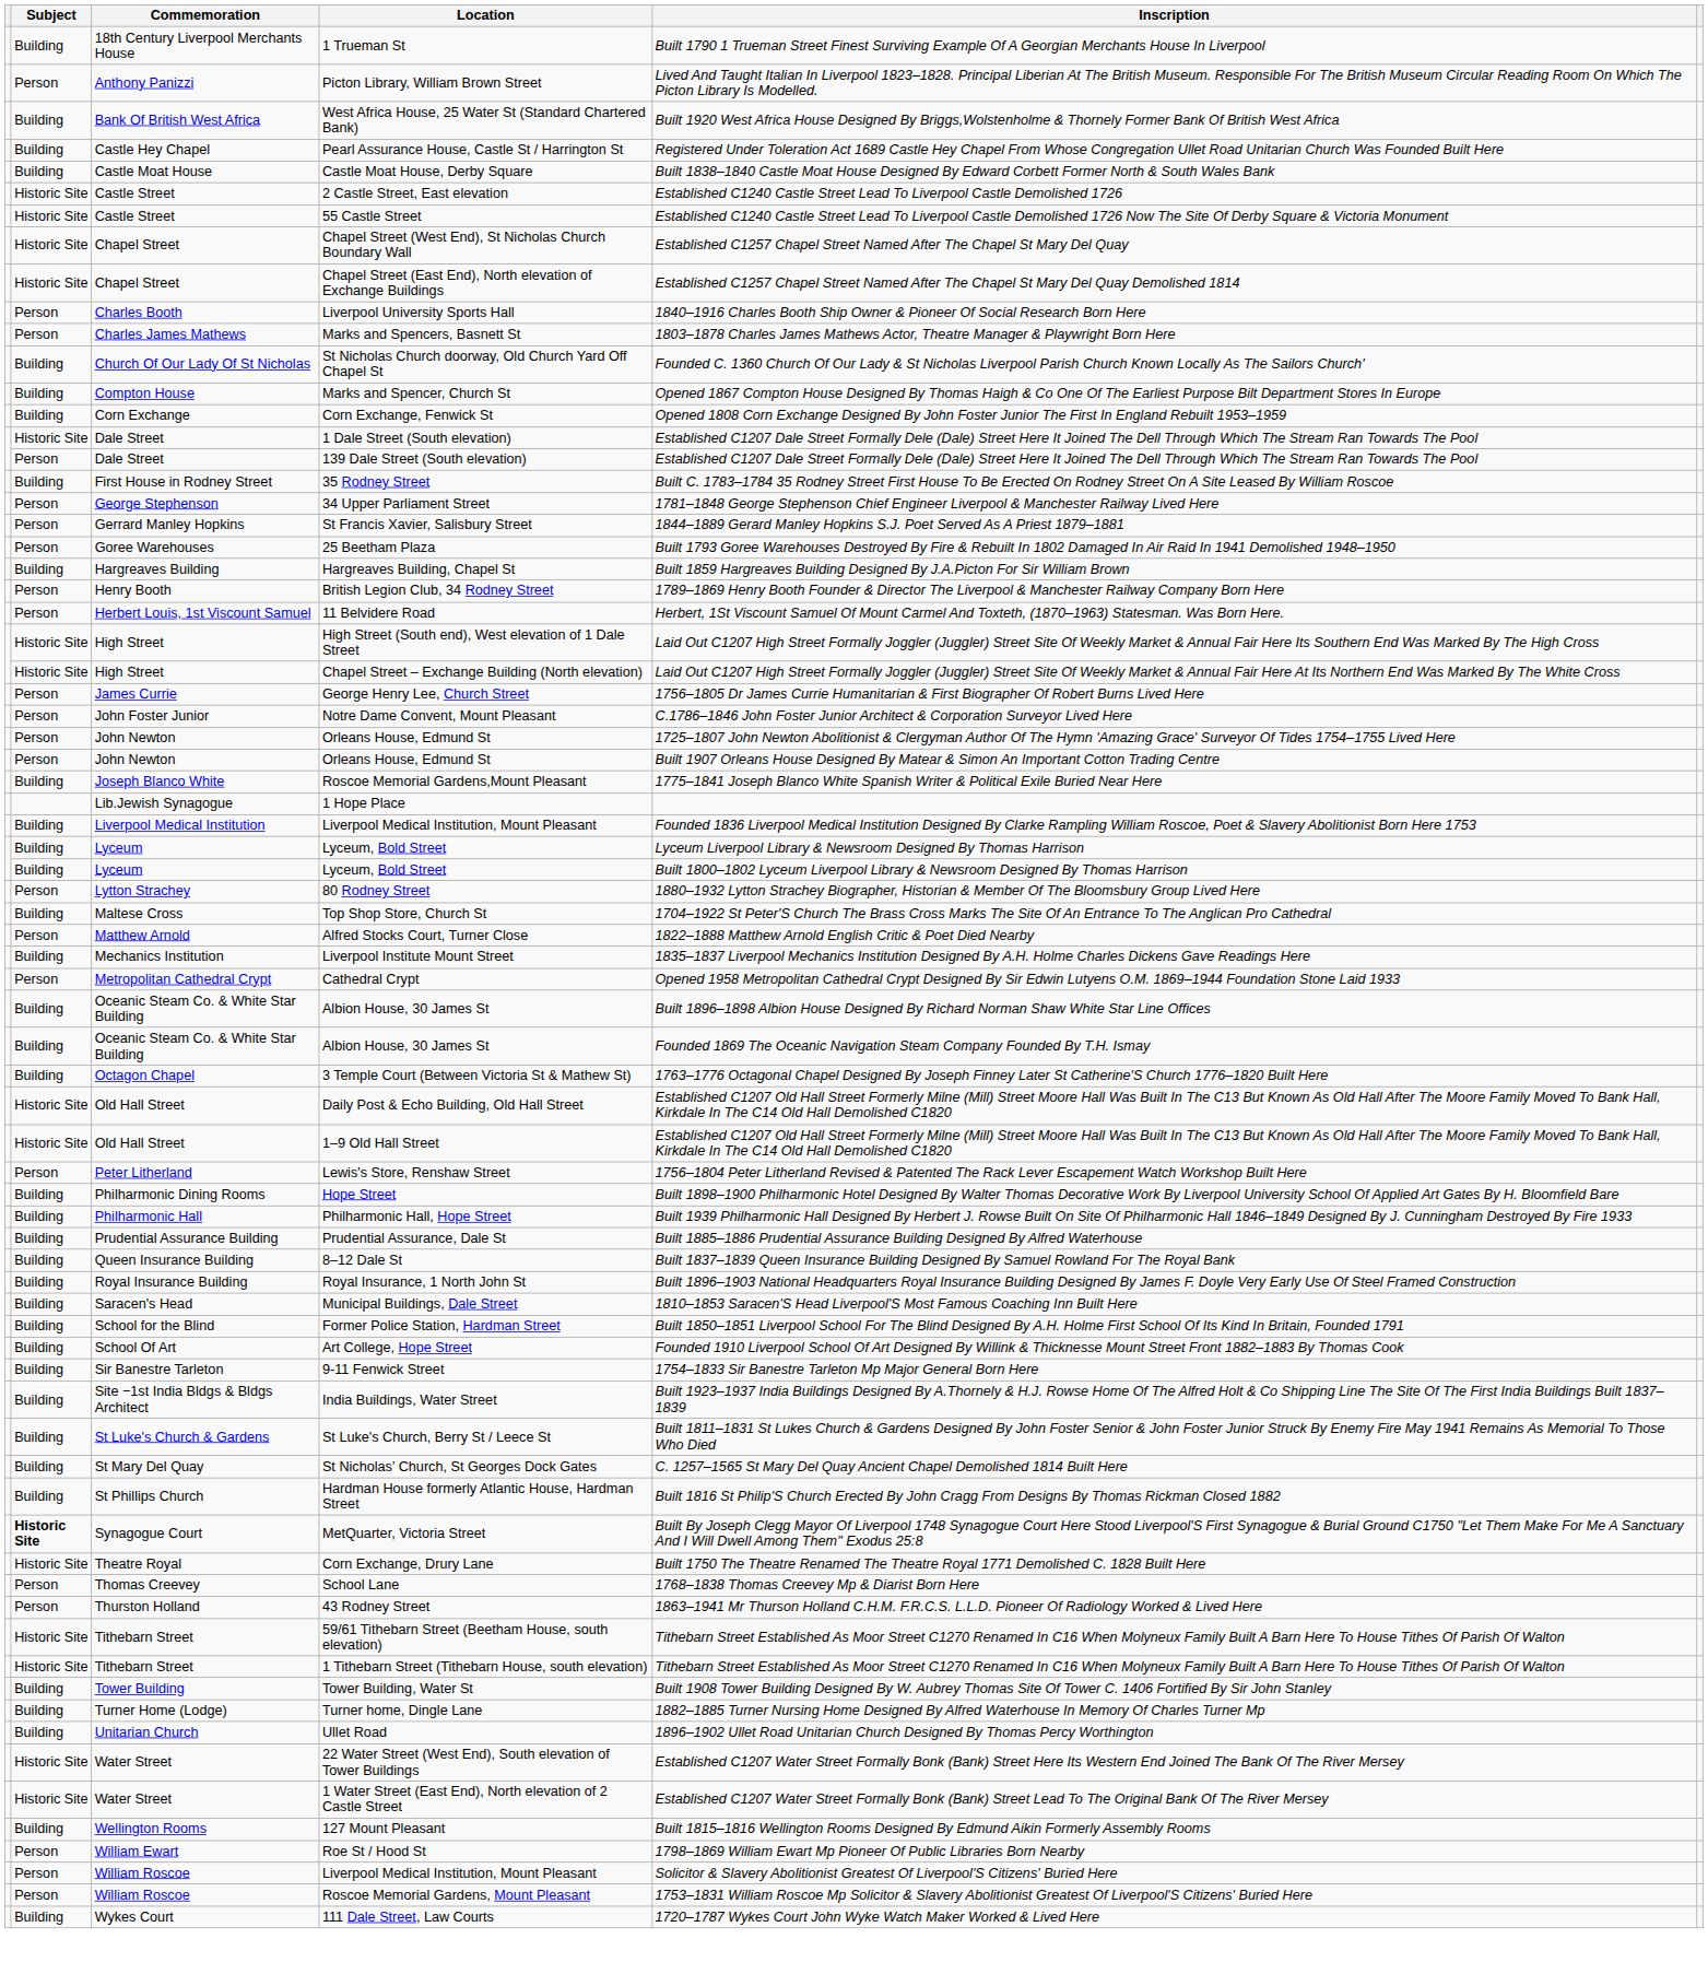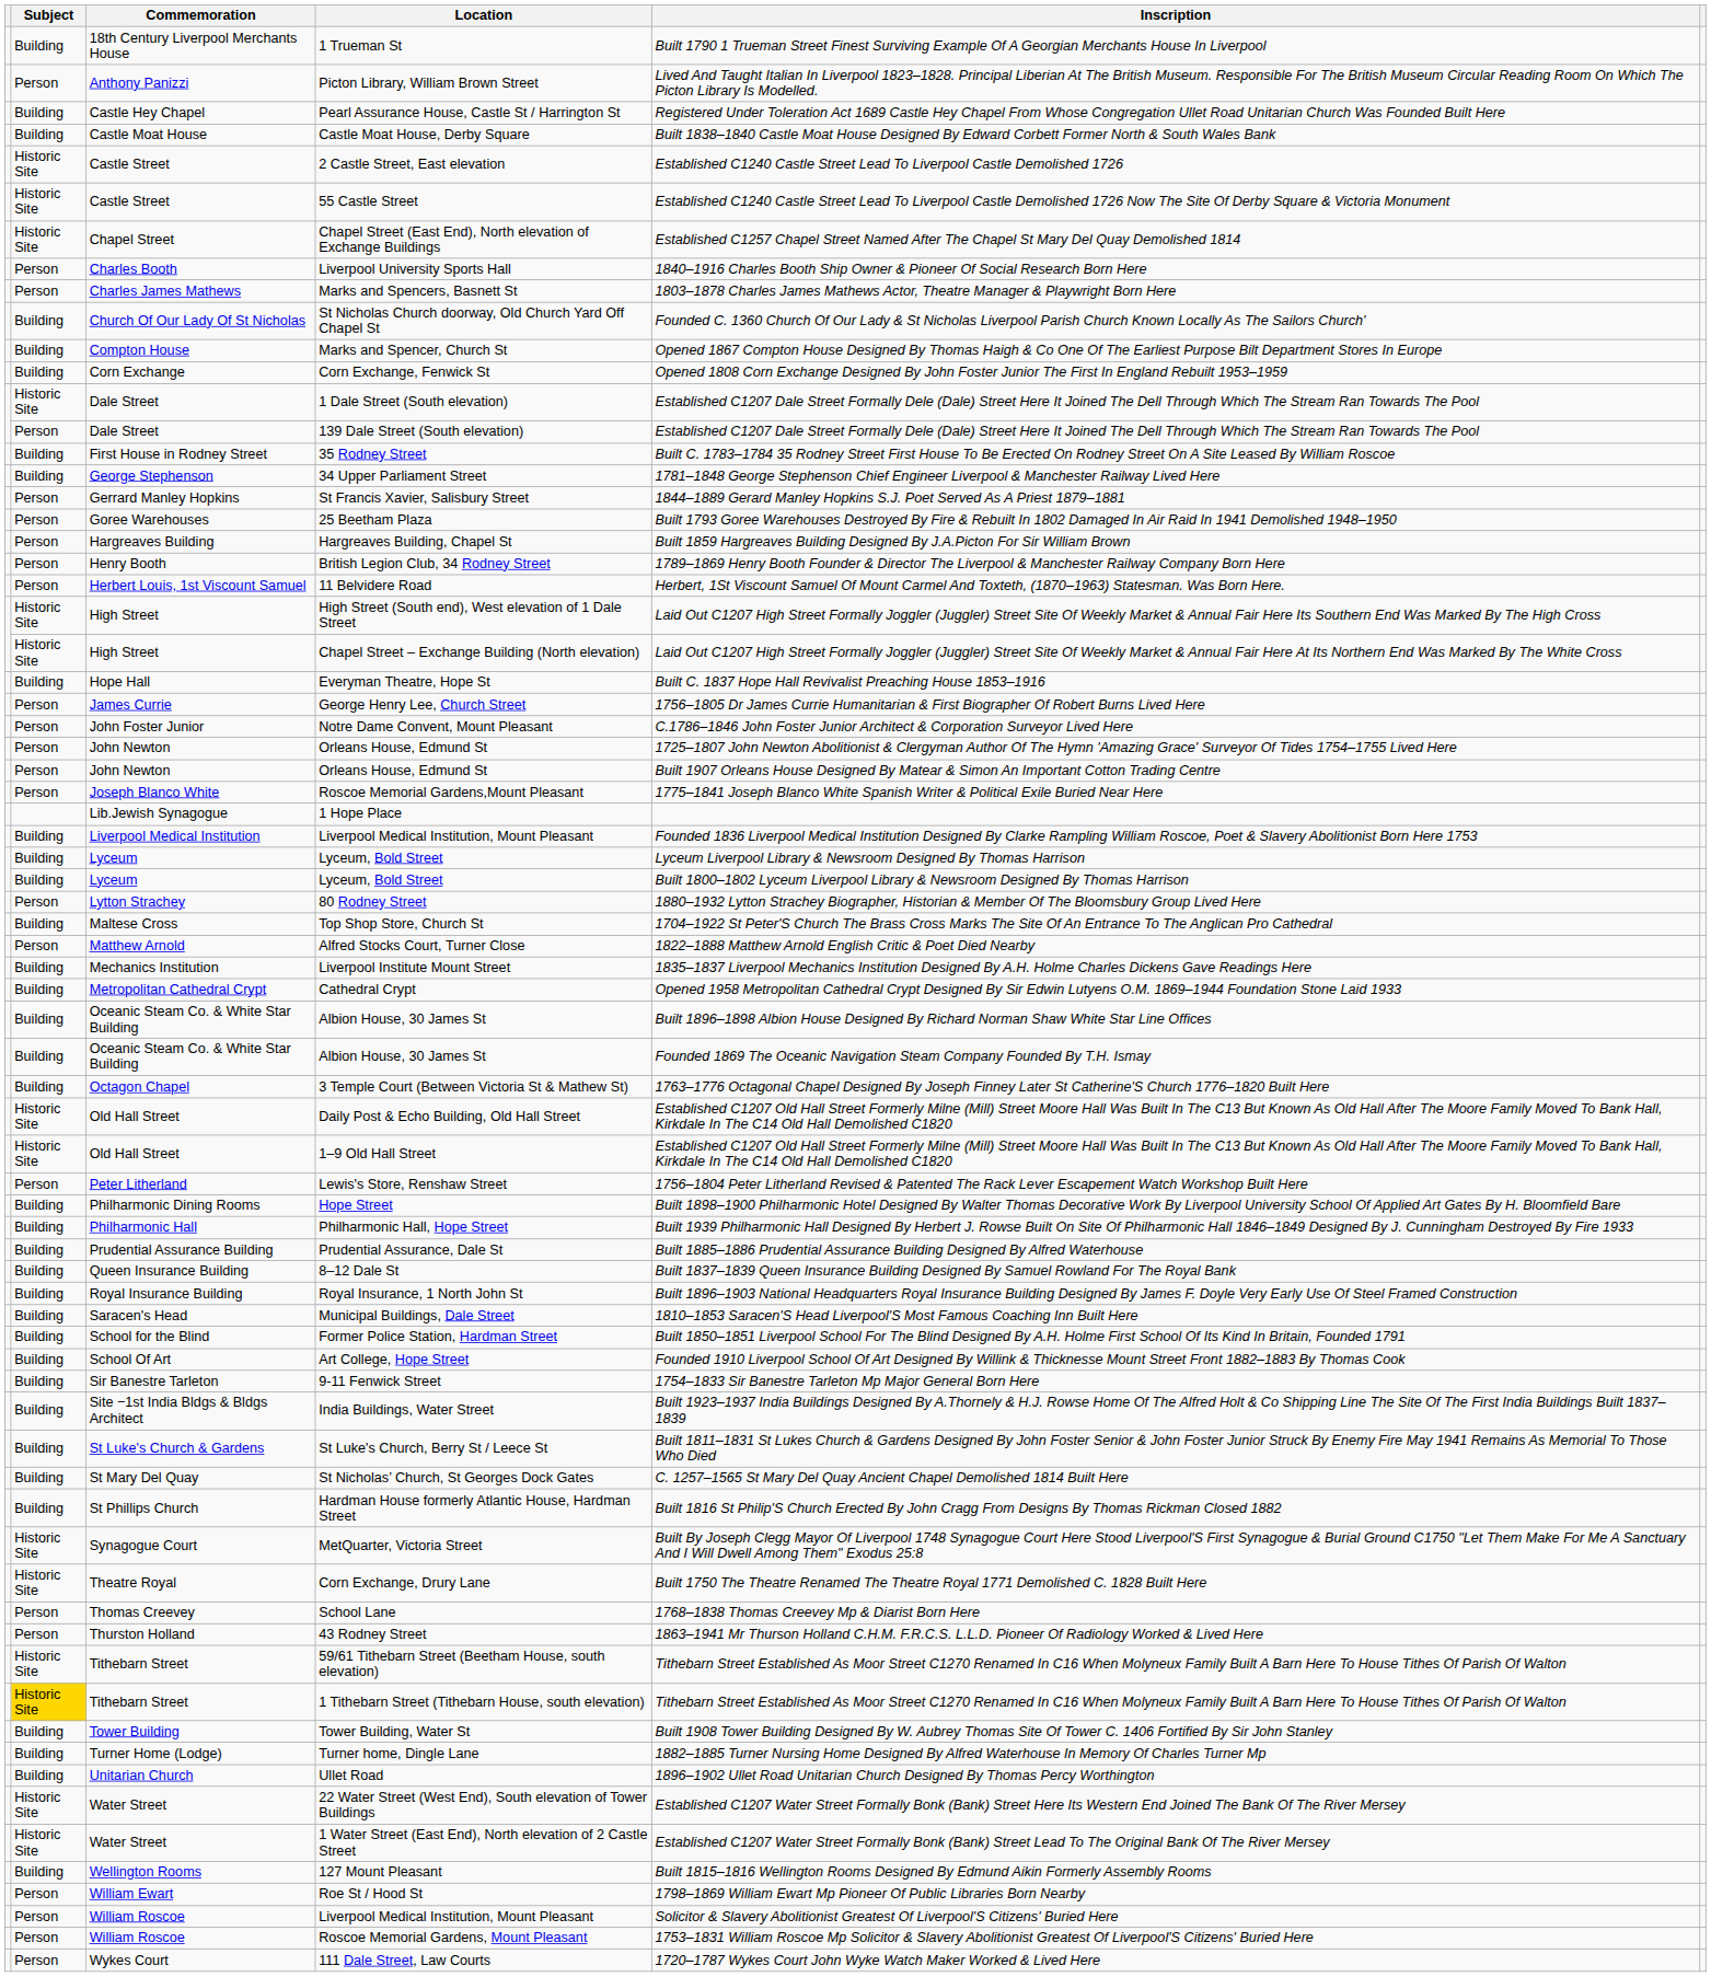- row: Building | Bank Of British West Africa | West Africa House, 25 Water St (Standard Chartered Bank) | Built 1920 West Africa House Designed By Briggs,Wolstenholme & Thornely Former Bank Of British West Africa
- row: Historic Site | Chapel Street | Chapel Street (West End), St Nicholas Church Boundary Wall | Established C1257 Chapel Street Named After The Chapel St Mary Del Quay
34 Upper Parliament Street | Subject: Person -> Building
Hargreaves Building, Chapel St | Subject: Building -> Person
+ row: Building | Hope Hall | Everyman Theatre, Hope St | Built C. 1837 Hope Hall Revivalist Preaching House 1853–1916
Roscoe Memorial Gardens,Mount Pleasant | Subject: Building -> Person
Cathedral Crypt | Subject: Person -> Building
MetQuarter, Victoria Street | Subject: bold -> normal
1 Tithebarn Street (Tithebarn House, south elevation) | Subject: no background -> gold background
111 Dale Street, Law Courts | Subject: Building -> Person
